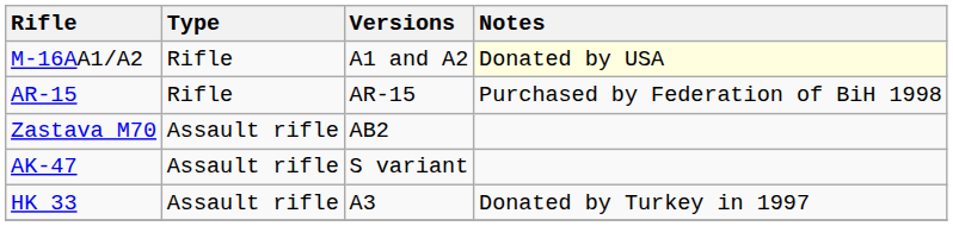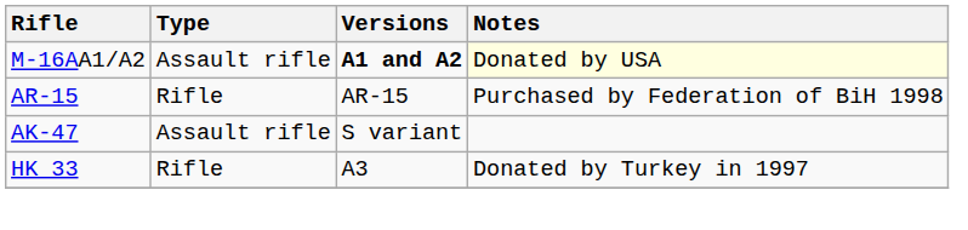M-16AA1/A2 | Type: Rifle -> Assault rifle
M-16AA1/A2 | Versions: normal -> bold
- row: Zastava M70 | Assault rifle | AB2
HK 33 | Type: Assault rifle -> Rifle
